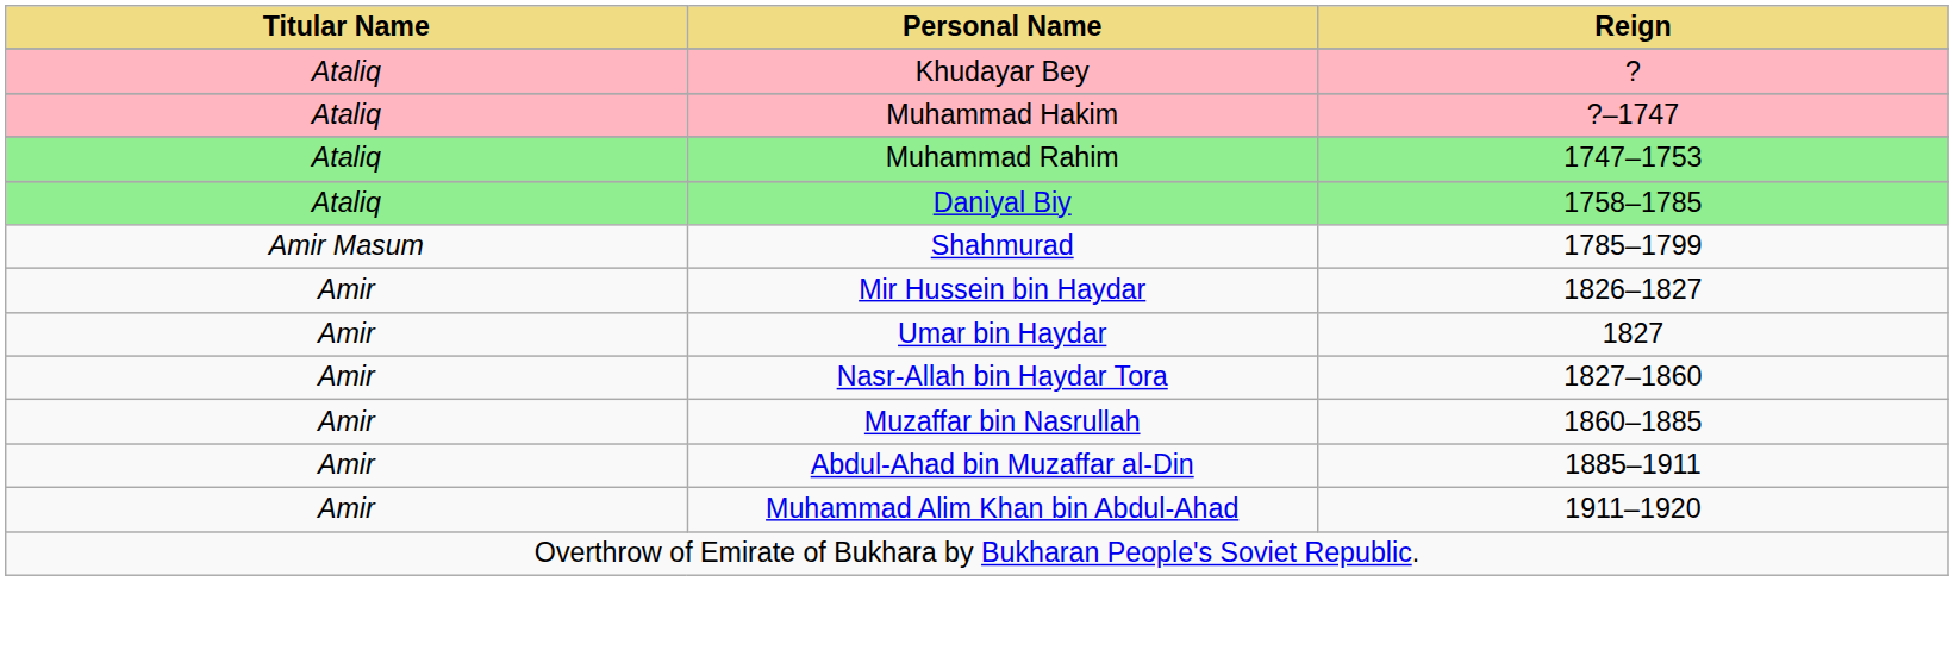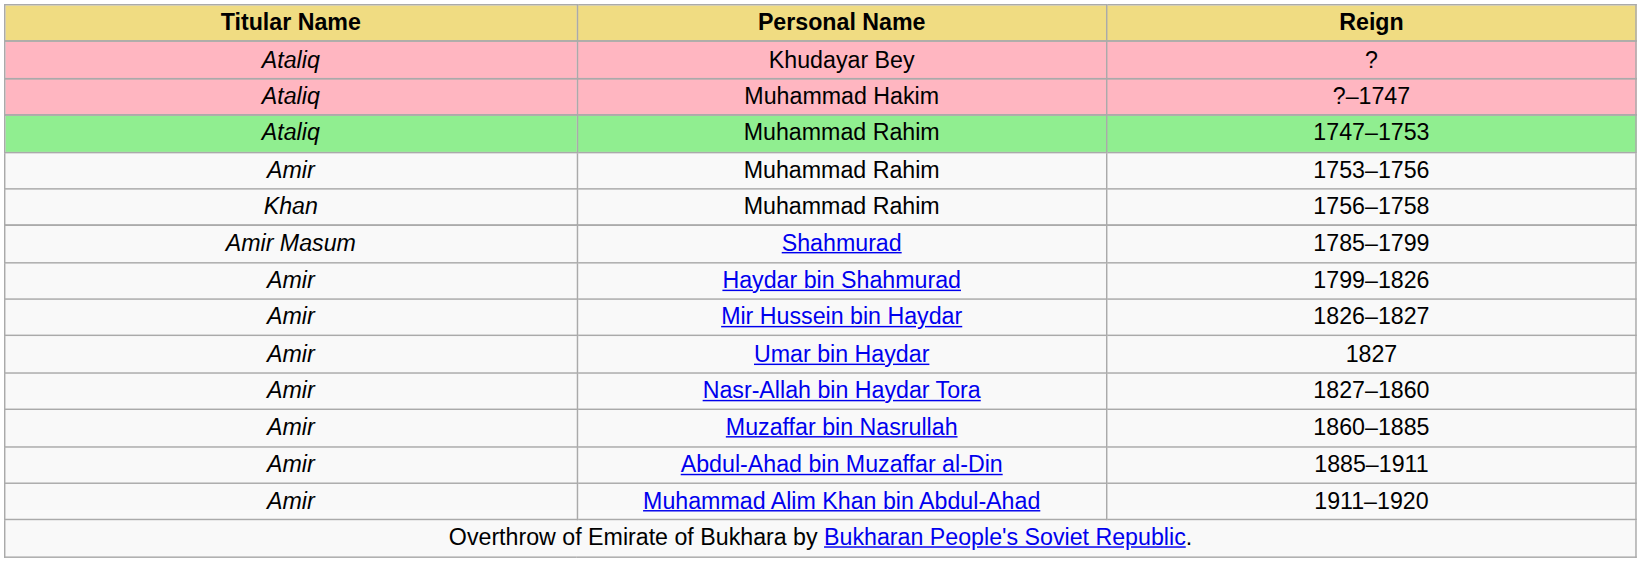+ row: Amir | Muhammad Rahim | 1753–1756
+ row: Khan | Muhammad Rahim | 1756–1758
- row: Ataliq | Daniyal Biy | 1758–1785
+ row: Amir | Haydar bin Shahmurad | 1799–1826
